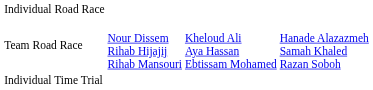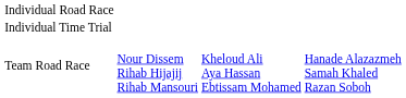rows swapped: Team Road Race <-> Individual Time Trial
